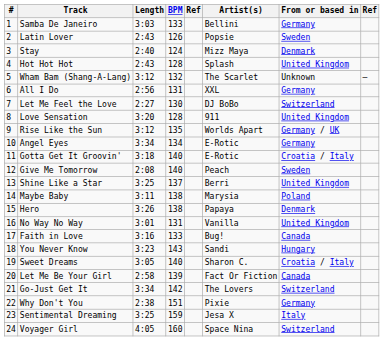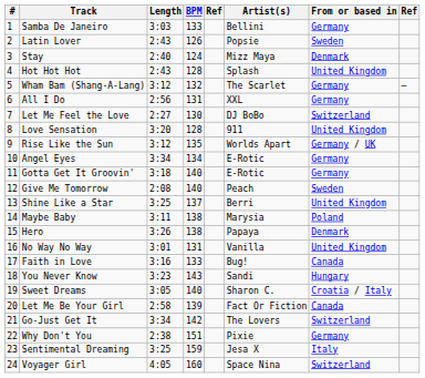Wham Bam (Shang-A-Lang) | From or based in: Unknown -> Germany
Gotta Get It Groovin' | From or based in: Croatia / Italy -> Germany
